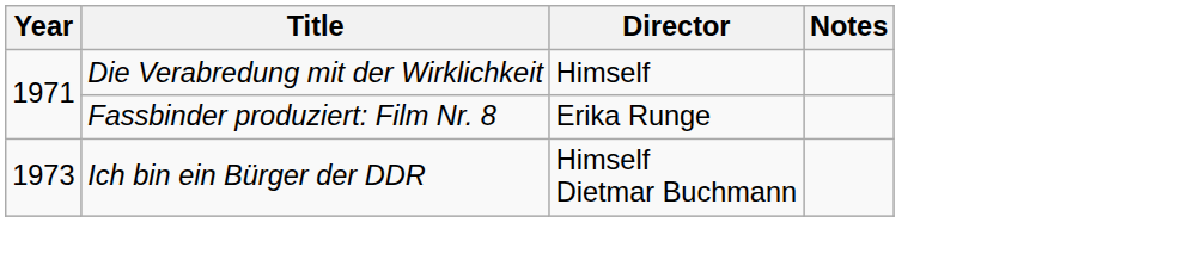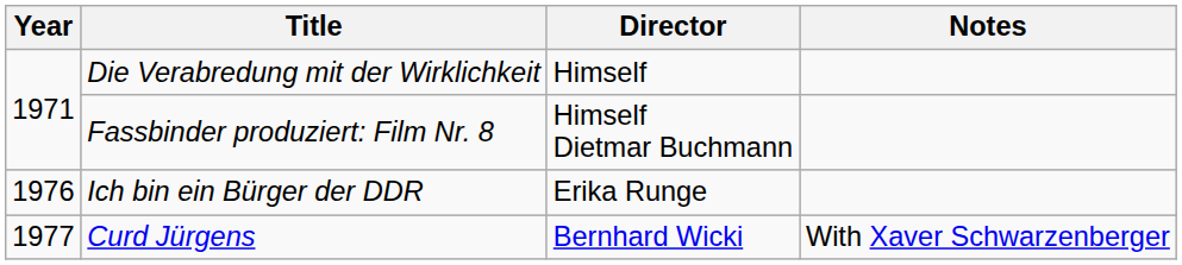Fassbinder produziert: Film Nr. 8 | Director: Erika Runge -> Himself Dietmar Buchmann
Ich bin ein Bürger der DDR | Year: 1973 -> 1976
Ich bin ein Bürger der DDR | Director: Himself Dietmar Buchmann -> Erika Runge
+ row: 1977 | Curd Jürgens | Bernhard Wicki | With Xaver Schwarzenberger
